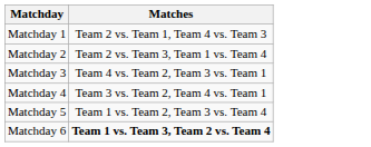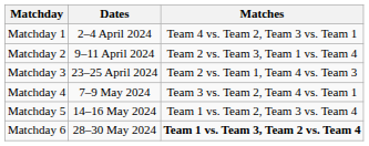+ column: Dates | 2–4 April 2024 | 9–11 April 2024 | 23–25 April 2024 | 7–9 May 2024 | 14–16 May 2024 | 28–30 May 2024
Matchday 1 | Matches: Team 2 vs. Team 1, Team 4 vs. Team 3 -> Team 4 vs. Team 2, Team 3 vs. Team 1
Matchday 3 | Matches: Team 4 vs. Team 2, Team 3 vs. Team 1 -> Team 2 vs. Team 1, Team 4 vs. Team 3
